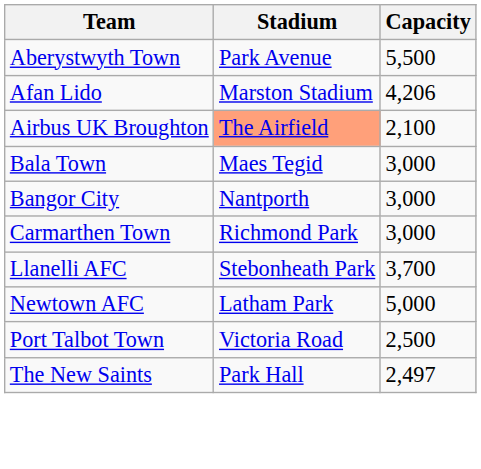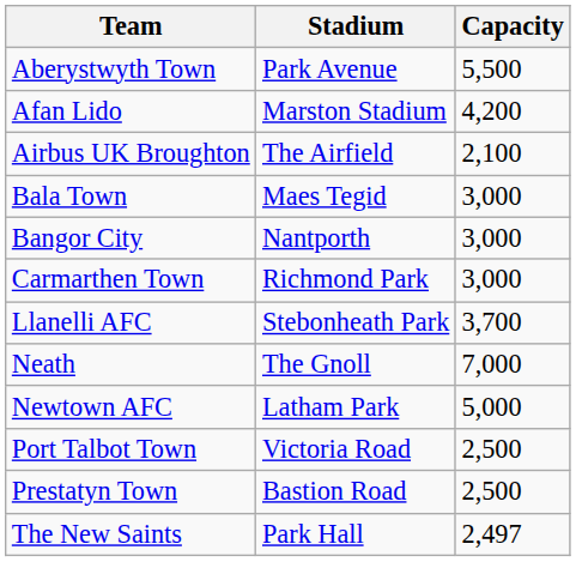Afan Lido | Capacity: 4,206 -> 4,200
Airbus UK Broughton | Stadium: lightsalmon background -> no background
+ row: Neath | The Gnoll | 7,000
+ row: Prestatyn Town | Bastion Road | 2,500
